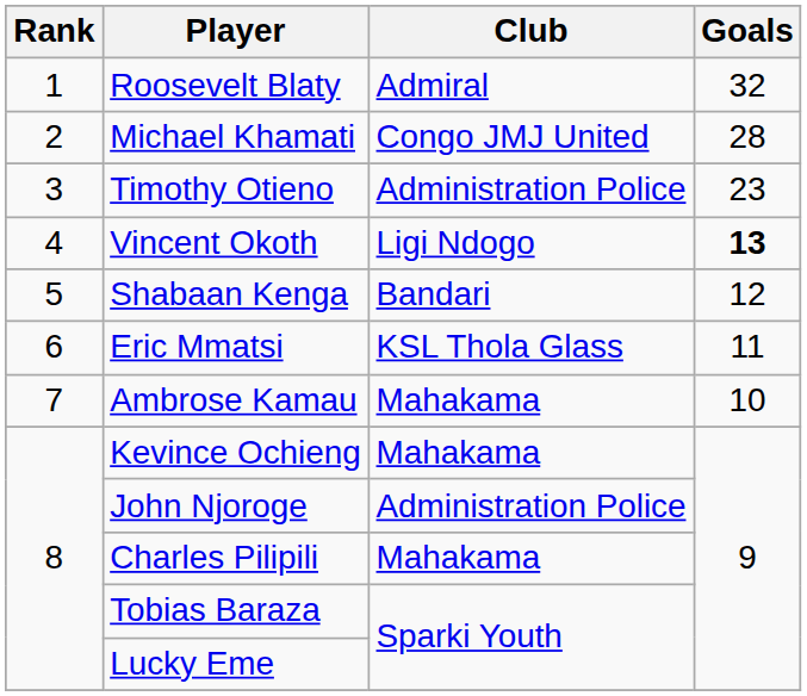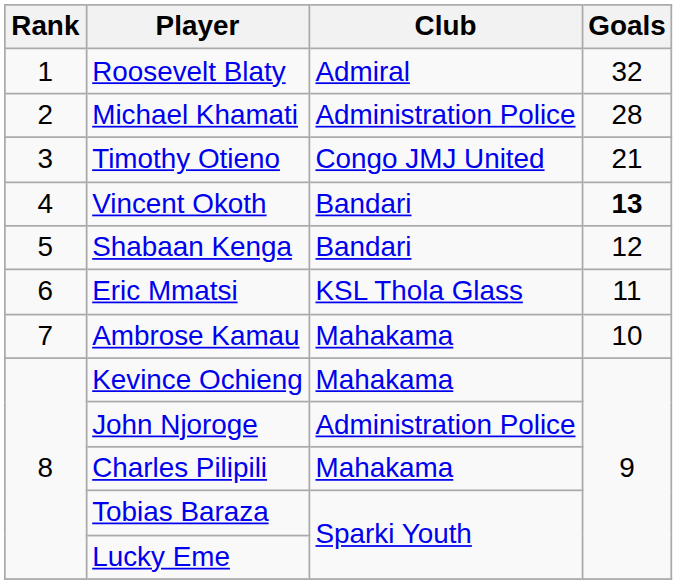Michael Khamati | Club: Congo JMJ United -> Administration Police
Timothy Otieno | Club: Administration Police -> Congo JMJ United
Timothy Otieno | Goals: 23 -> 21
Vincent Okoth | Club: Ligi Ndogo -> Bandari
